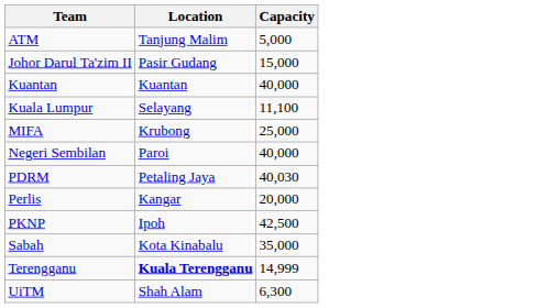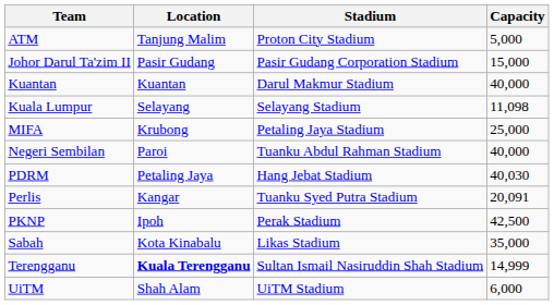+ column: Stadium | Proton City Stadium | Pasir Gudang Corporation Stadium | Darul Makmur Stadium | Selayang Stadium | Petaling Jaya Stadium | Tuanku Abdul Rahman Stadium | Hang Jebat Stadium | Tuanku Syed Putra Stadium | Perak Stadium | Likas Stadium | Sultan Ismail Nasiruddin Shah Stadium | UiTM Stadium
Kuala Lumpur | Capacity: 11,100 -> 11,098
Perlis | Capacity: 20,000 -> 20,091
UiTM | Capacity: 6,300 -> 6,000
